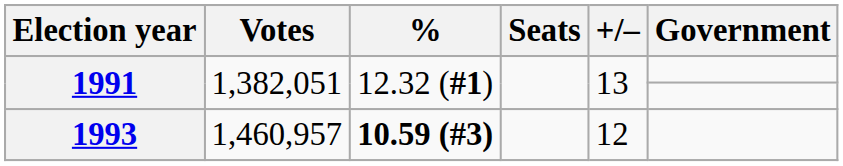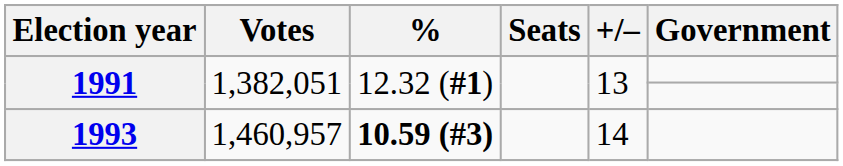1993 | +/–: 12 -> 14
